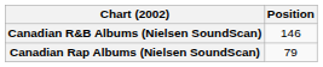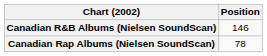Canadian Rap Albums (Nielsen SoundScan) | Position: 79 -> 78
